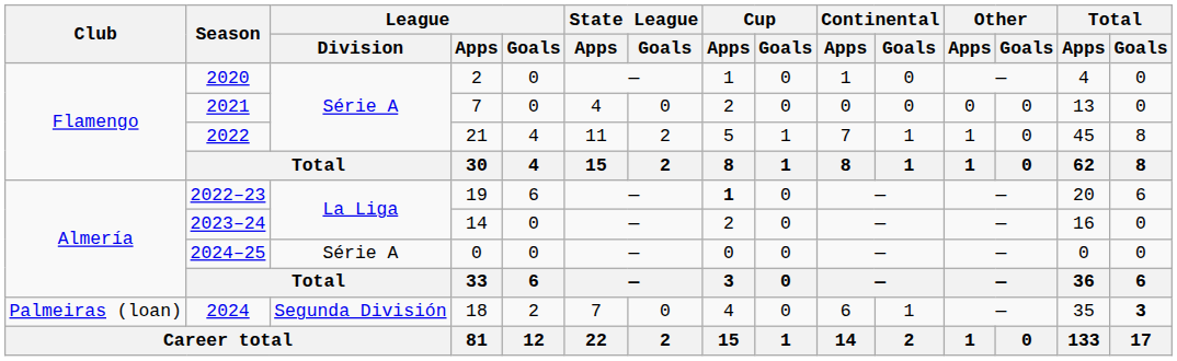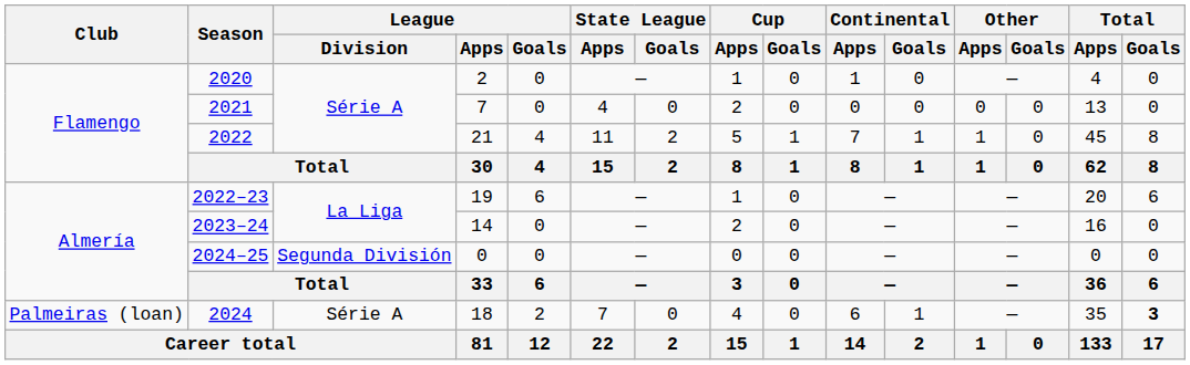2022–23 | Cup / Apps: bold -> normal
2024–25 | League / Division: Série A -> Segunda División
2024 | League / Division: Segunda División -> Série A
